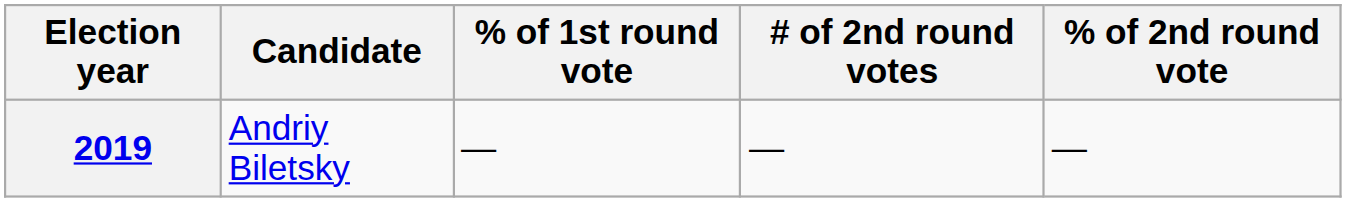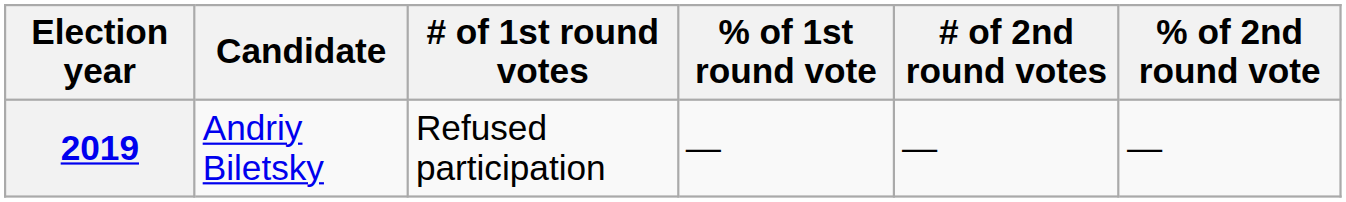+ column: # of 1st round votes | Refused participation
